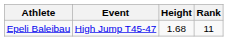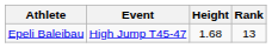Epeli Baleibau | Rank: 11 -> 13
